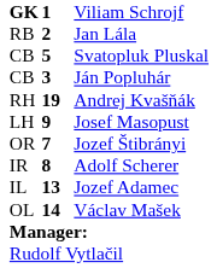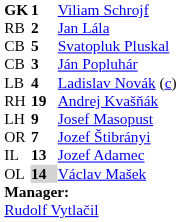+ row: LB | 4 | Ladislav Novák (c)
- row: IR | 8 | Adolf Scherer
Václav Mašek | column 2: no background -> lightgrey background
